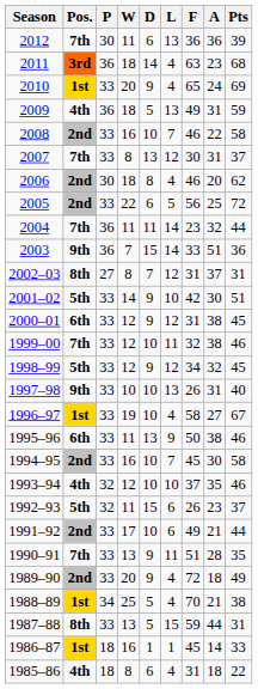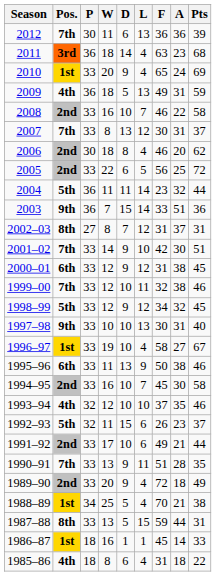2004 | Pos.: 7th -> 5th
2001–02 | Pos.: 5th -> 7th
1997–98 | F: 26 -> 30
